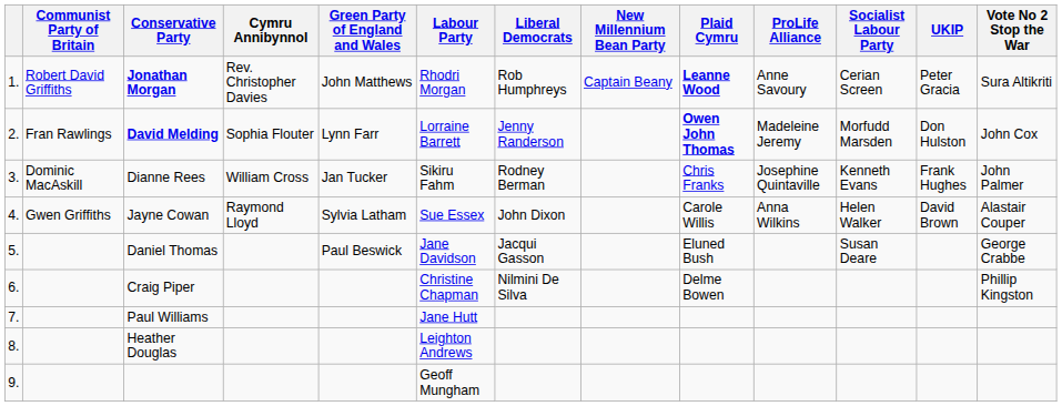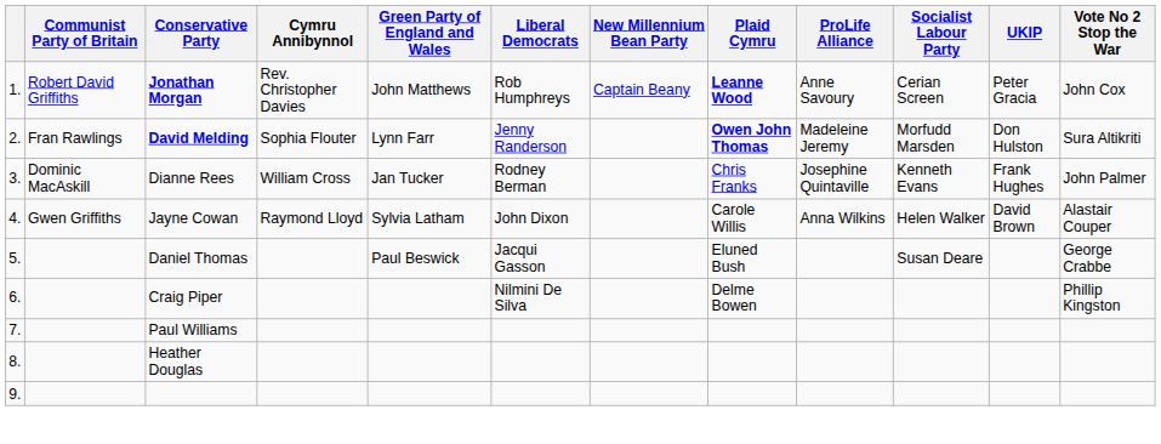- column: Labour Party | Rhodri Morgan | Lorraine Barrett | Sikiru Fahm | Sue Essex | Jane Davidson | Christine Chapman | Jane Hutt | Leighton Andrews | Geoff Mungham
Jonathan Morgan | Vote No 2 Stop the War: Sura Altikriti -> John Cox
David Melding | Vote No 2 Stop the War: John Cox -> Sura Altikriti
